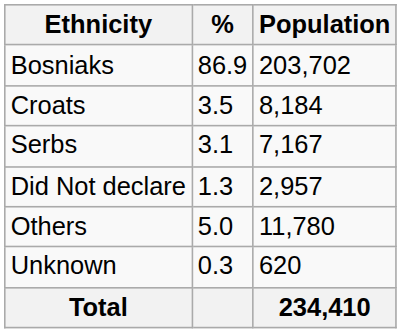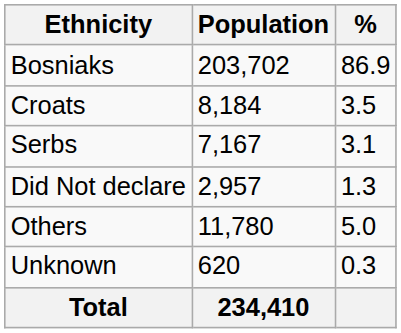columns swapped: Population <-> %
